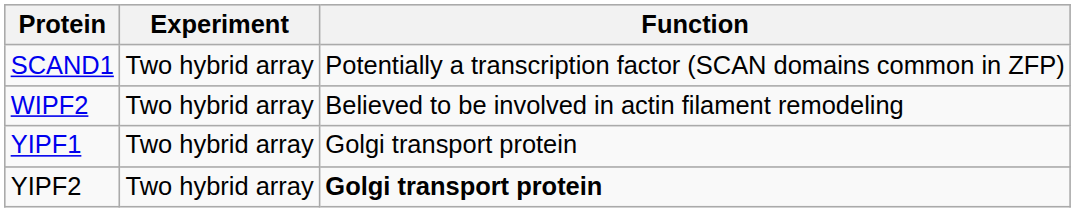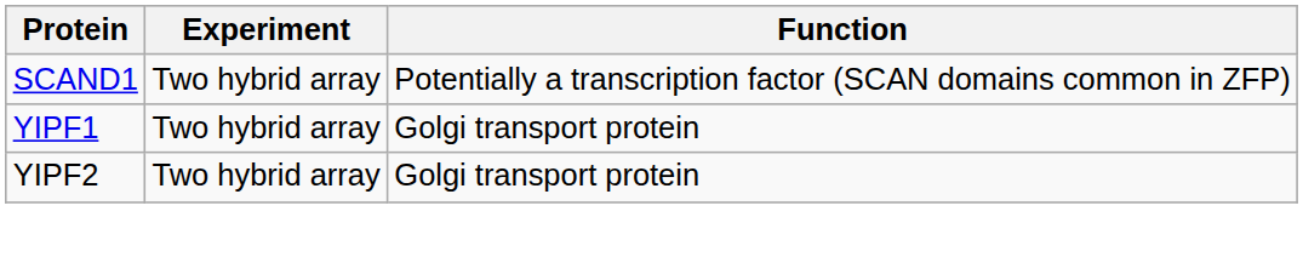- row: WIPF2 | Two hybrid array | Believed to be involved in actin filament remodeling
YIPF2 | Function: bold -> normal
